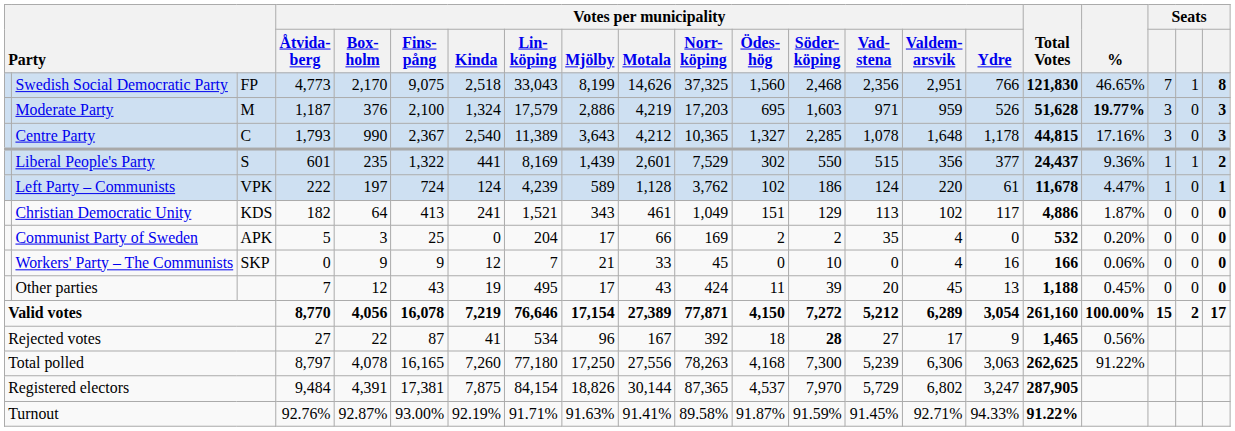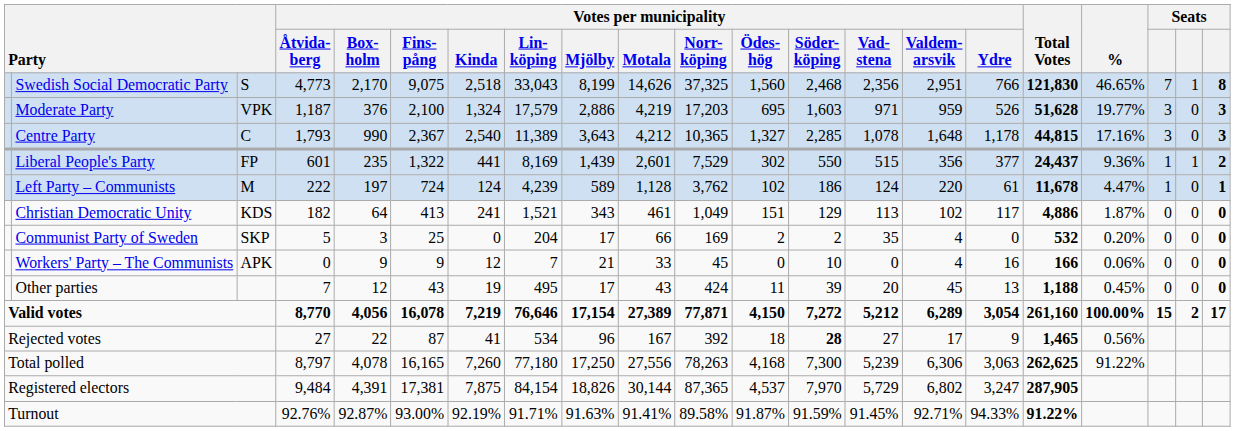Swedish Social Democratic Party | column 3: FP -> S
Moderate Party | column 3: M -> VPK
Moderate Party | %: bold -> normal
Liberal People's Party | column 3: S -> FP
Left Party – Communists | column 3: VPK -> M
Communist Party of Sweden | column 3: APK -> SKP
Workers' Party – The Communists | column 3: SKP -> APK
